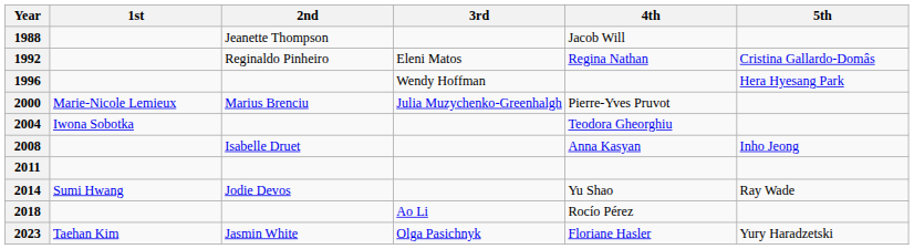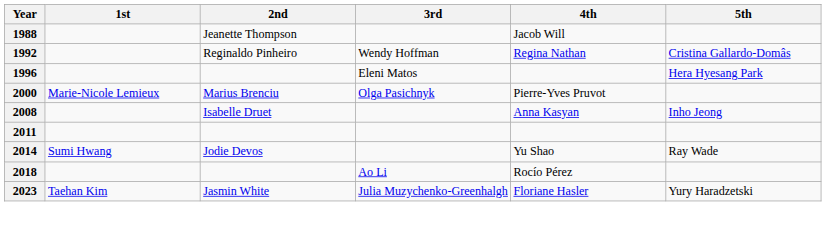1992 | 3rd: Eleni Matos -> Wendy Hoffman
1996 | 3rd: Wendy Hoffman -> Eleni Matos
2000 | 3rd: Julia Muzychenko-Greenhalgh -> Olga Pasichnyk
- row: 2004 | Iwona Sobotka | Teodora Gheorghiu
2023 | 3rd: Olga Pasichnyk -> Julia Muzychenko-Greenhalgh
